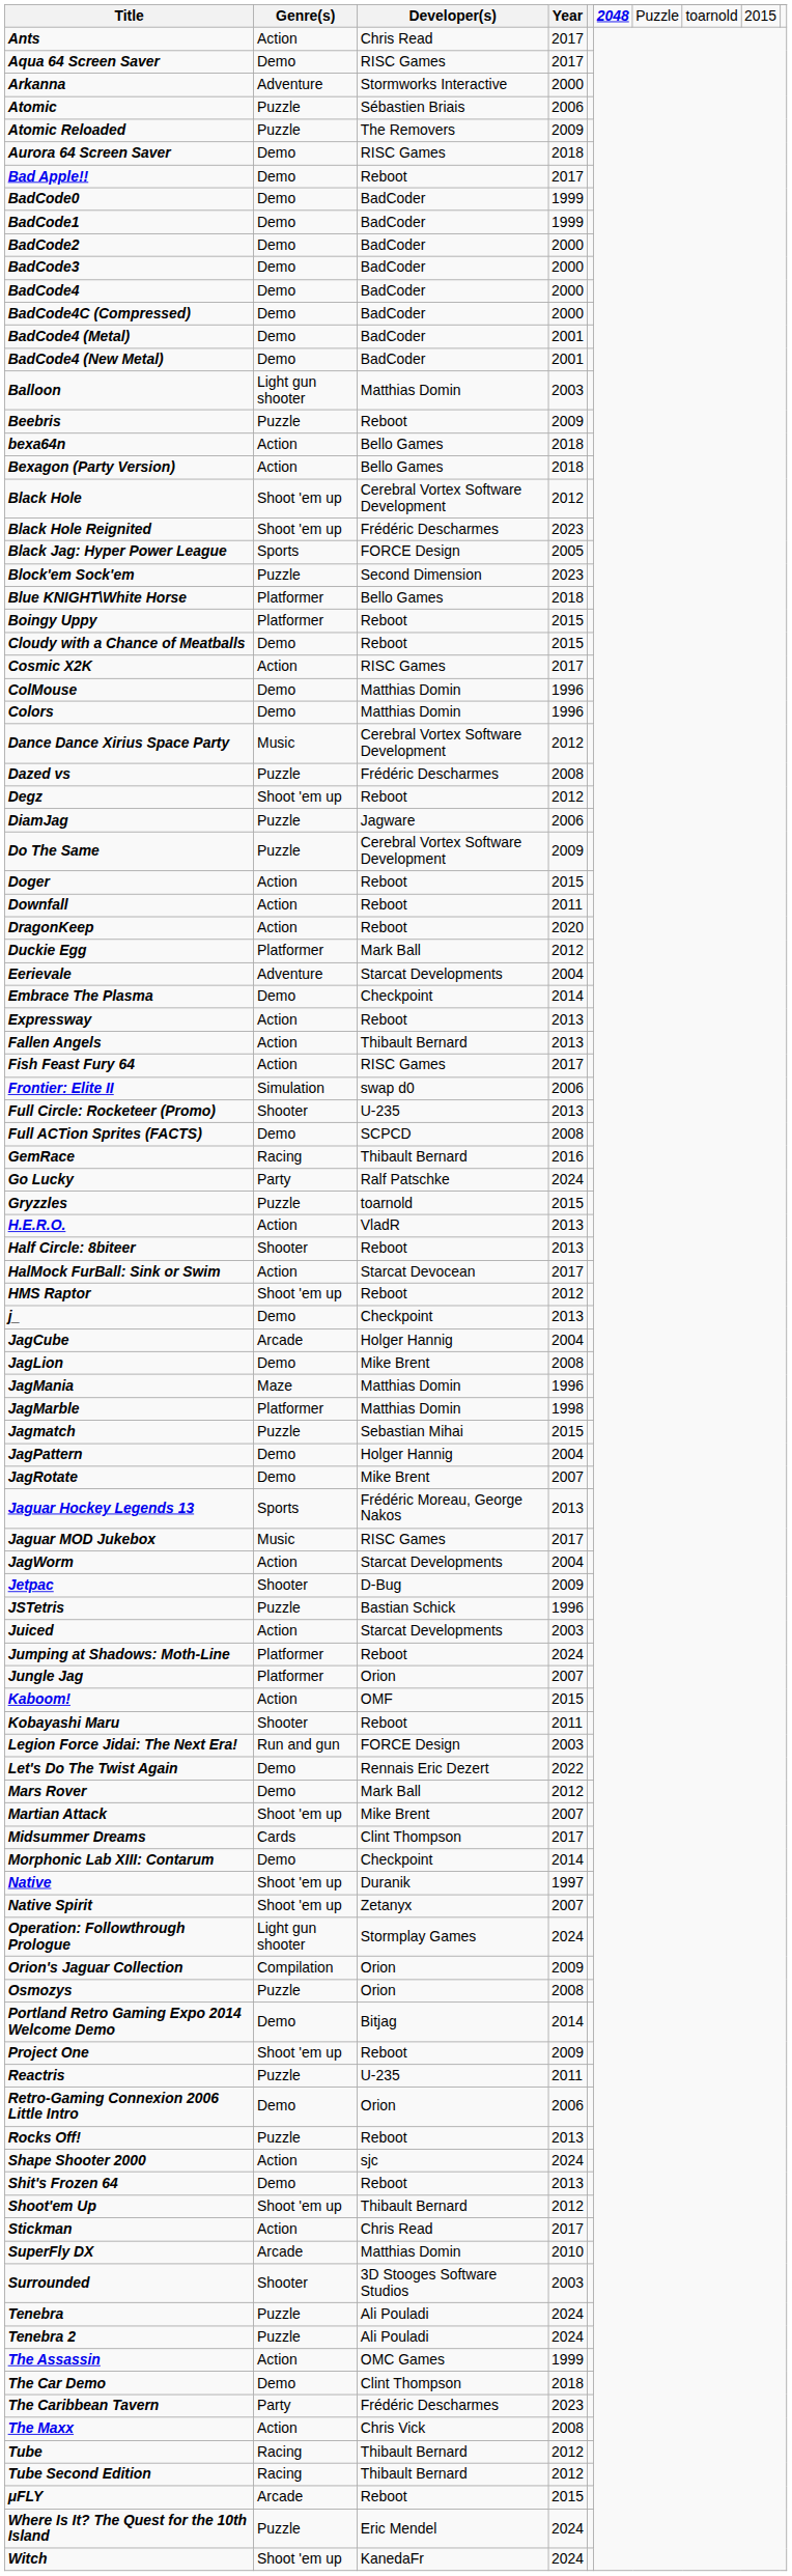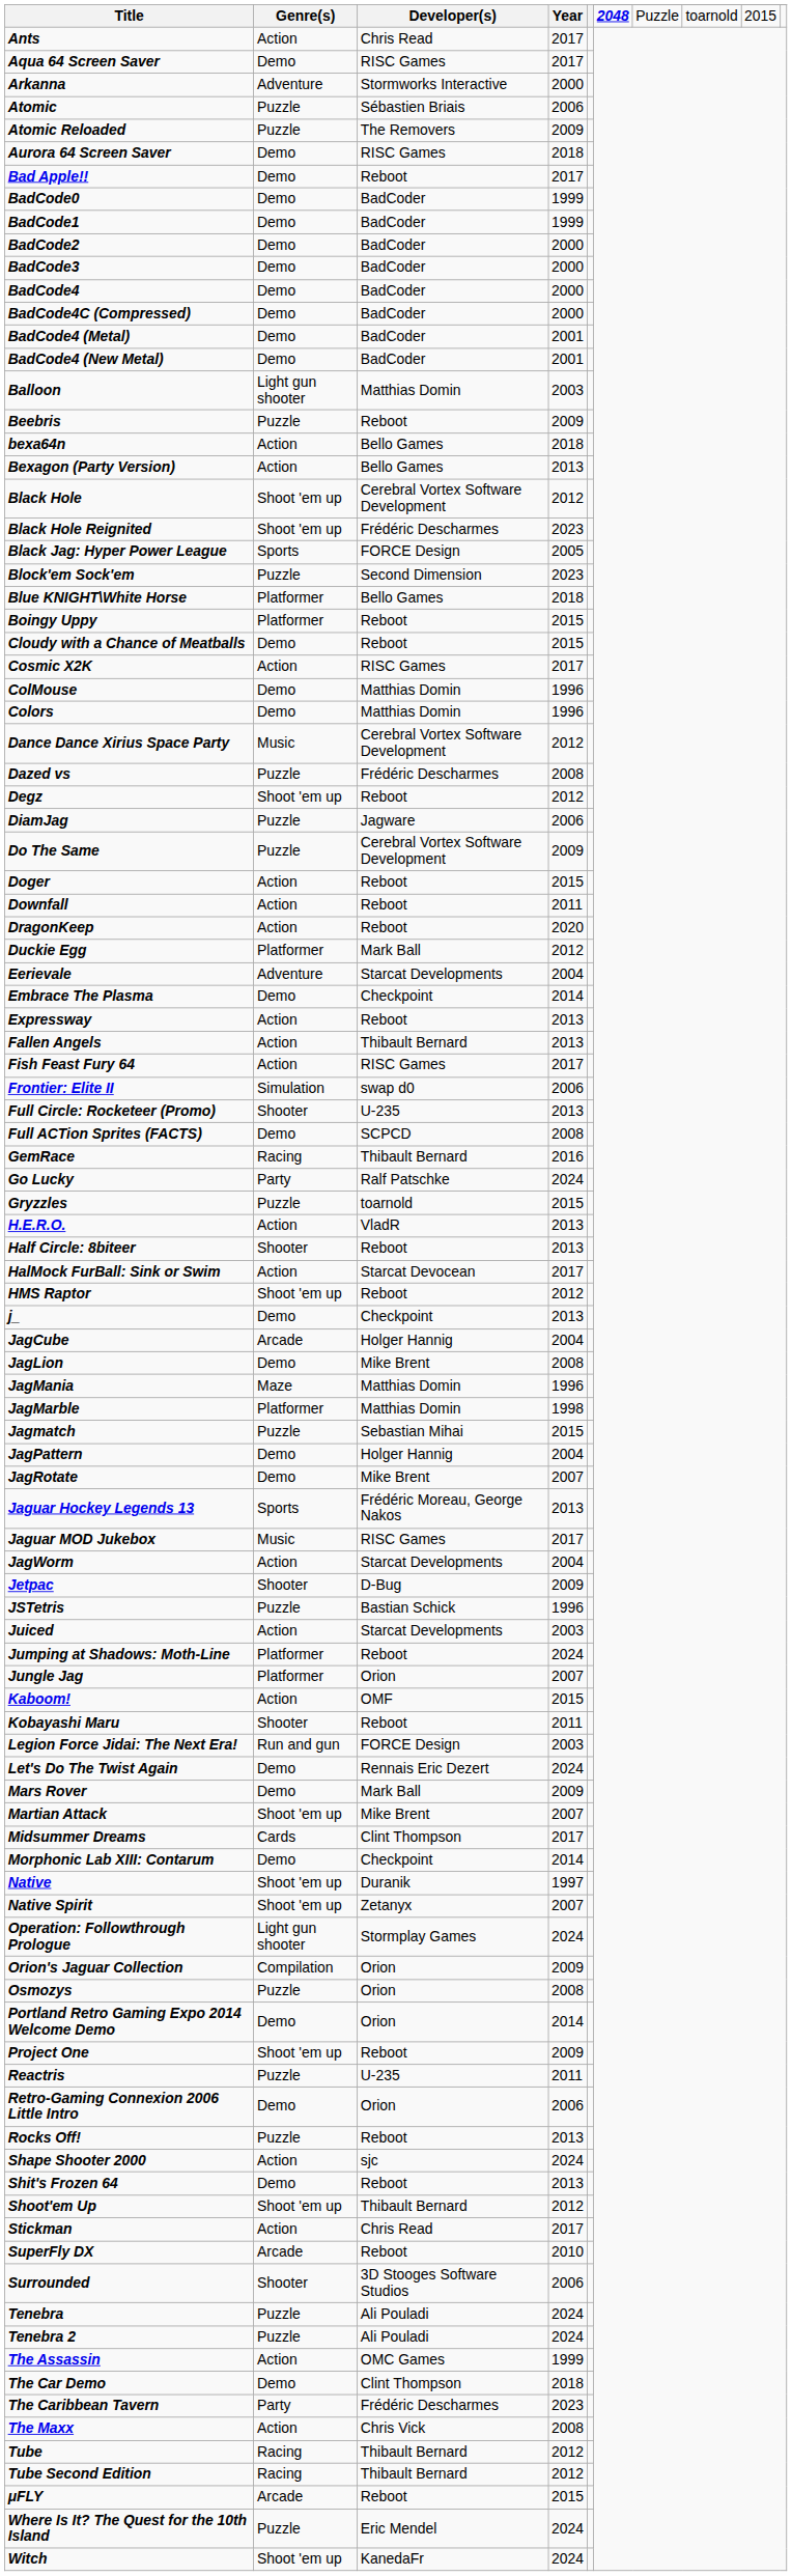Bexagon (Party Version) | Year: 2018 -> 2013
Let's Do The Twist Again | Year: 2022 -> 2024
Mars Rover | Year: 2012 -> 2009
Portland Retro Gaming Expo 2014 Welcome Demo | Developer(s): Bitjag -> Orion
SuperFly DX | Developer(s): Matthias Domin -> Reboot
Surrounded | Year: 2003 -> 2006
